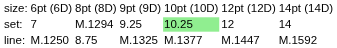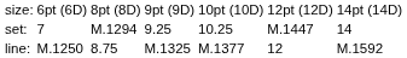set: | column 5: lightgreen background -> no background
set: | column 6: 12 -> M.1447
line: | column 6: M.1447 -> 12
